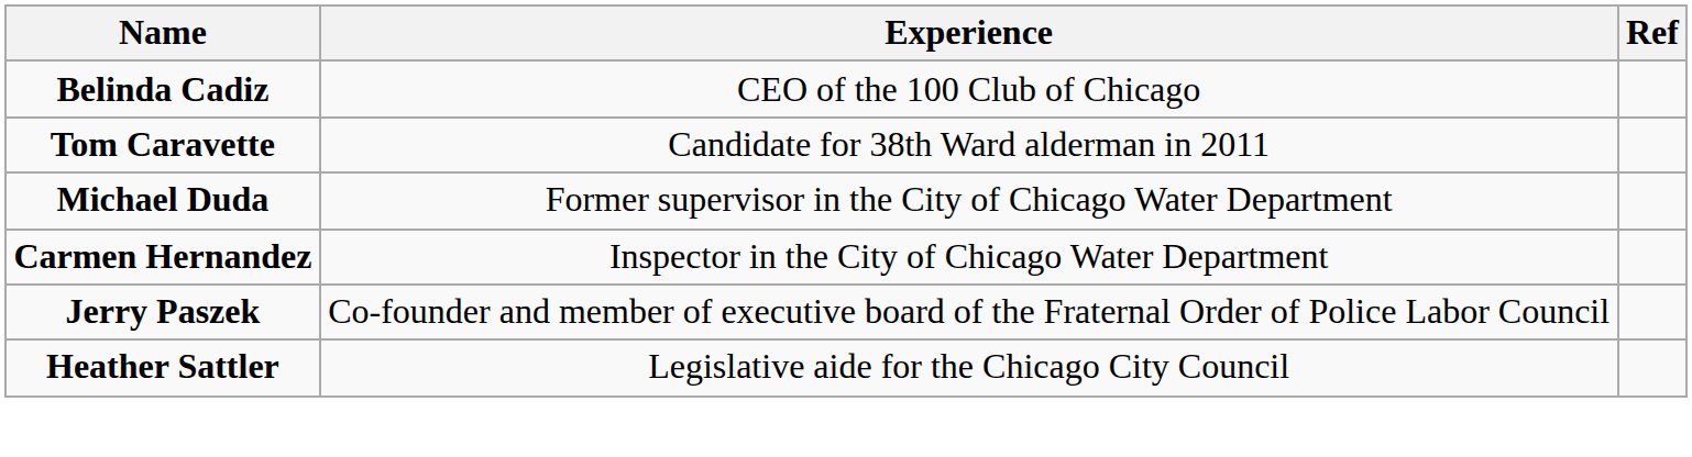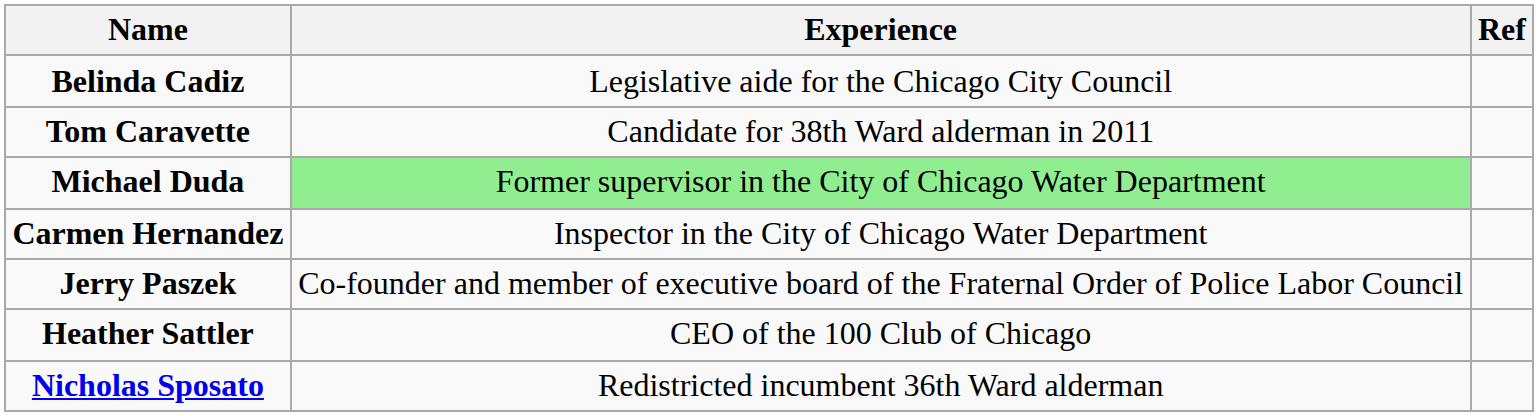Belinda Cadiz | Experience: CEO of the 100 Club of Chicago -> Legislative aide for the Chicago City Council
Michael Duda | Experience: no background -> lightgreen background
Heather Sattler | Experience: Legislative aide for the Chicago City Council -> CEO of the 100 Club of Chicago
+ row: Nicholas Sposato | Redistricted incumbent 36th Ward alderman
